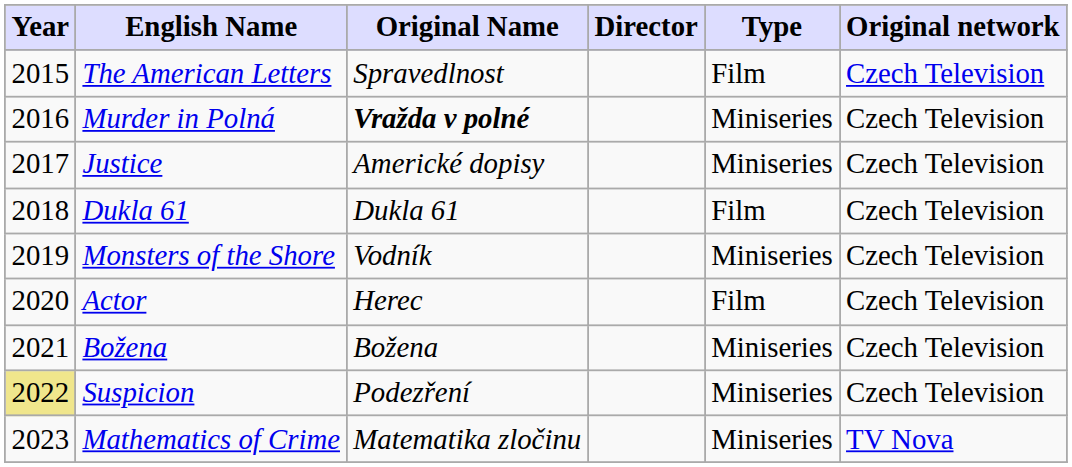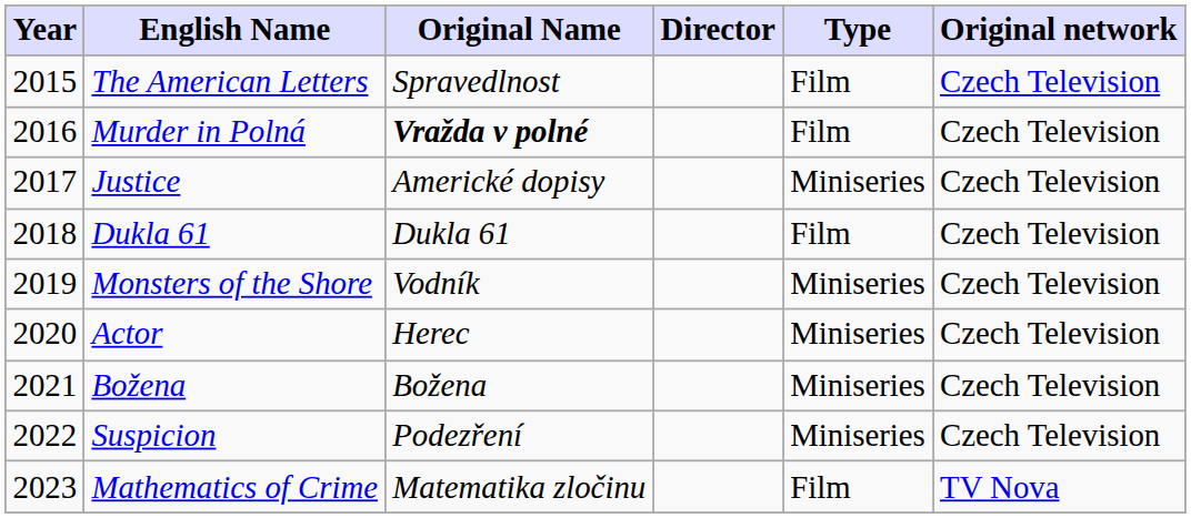Murder in Polná | Type: Miniseries -> Film
Actor | Type: Film -> Miniseries
Suspicion | Year: khaki background -> no background
Mathematics of Crime | Type: Miniseries -> Film
